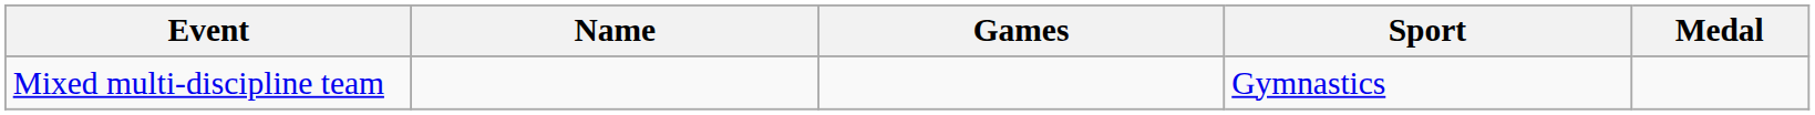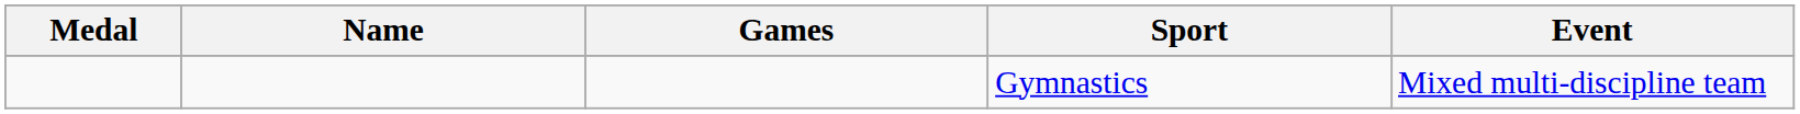columns swapped: Medal <-> Event
